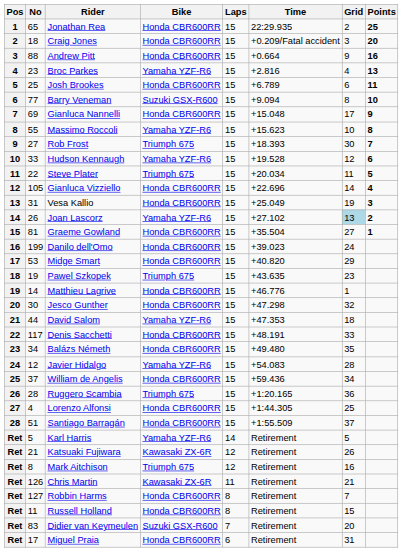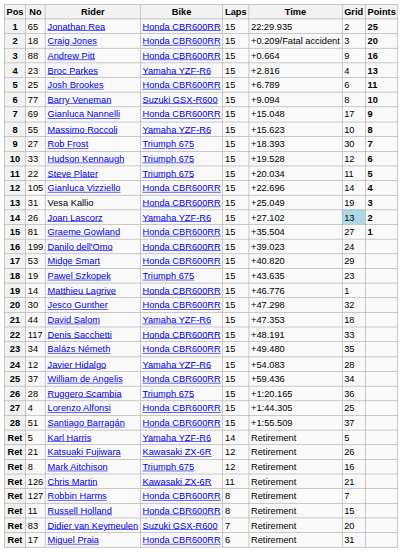Hudson Kennaugh | Bike: Yamaha YZF-R6 -> Triumph 675
